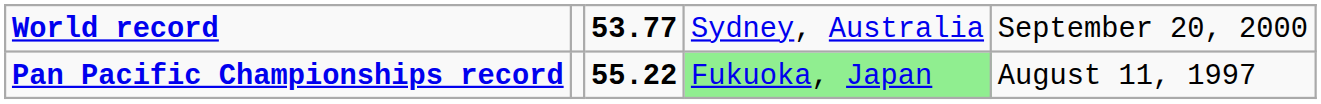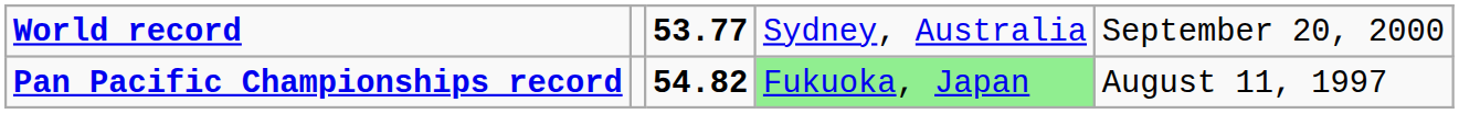Pan Pacific Championships record | column 3: 55.22 -> 54.82
